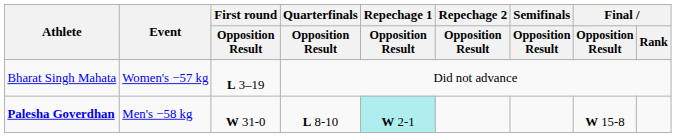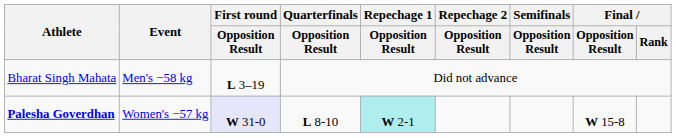Bharat Singh Mahata | Event: Women's −57 kg -> Men's −58 kg
Palesha Goverdhan | Event: Men's −58 kg -> Women's −57 kg
Palesha Goverdhan | First round / Opposition Result: no background -> lavender background
